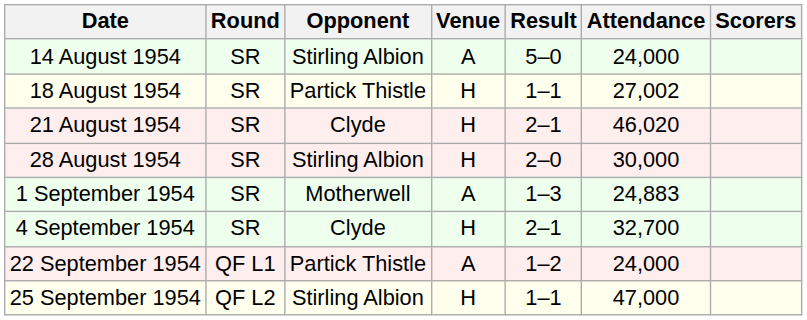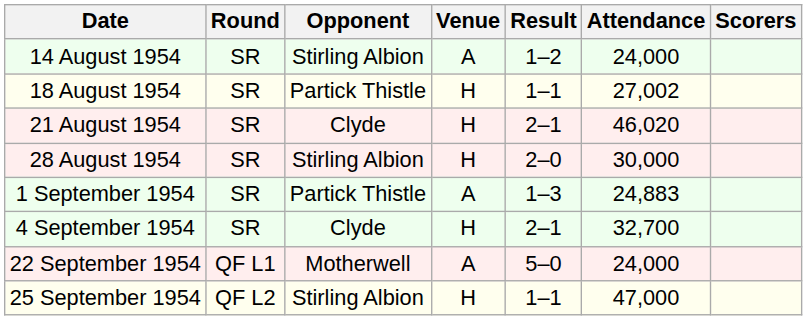14 August 1954 | Result: 5–0 -> 1–2
1 September 1954 | Opponent: Motherwell -> Partick Thistle
22 September 1954 | Opponent: Partick Thistle -> Motherwell
22 September 1954 | Result: 1–2 -> 5–0
